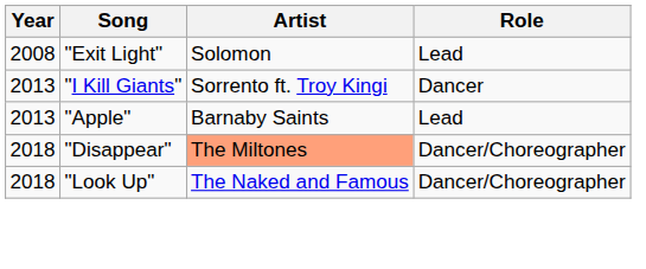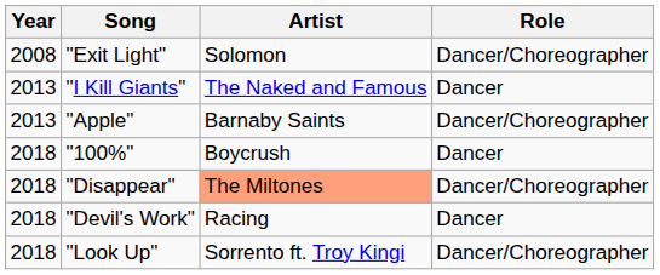"Exit Light" | Role: Lead -> Dancer/Choreographer
"I Kill Giants" | Artist: Sorrento ft. Troy Kingi -> The Naked and Famous
"Apple" | Role: Lead -> Dancer/Choreographer
+ row: 2018 | "100%" | Boycrush | Dancer
+ row: 2018 | "Devil's Work" | Racing | Dancer
"Look Up" | Artist: The Naked and Famous -> Sorrento ft. Troy Kingi
